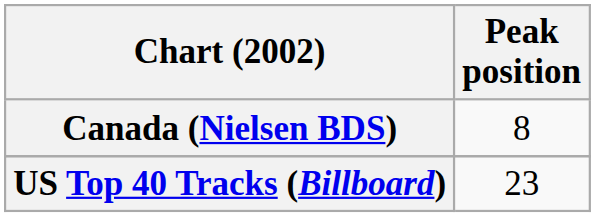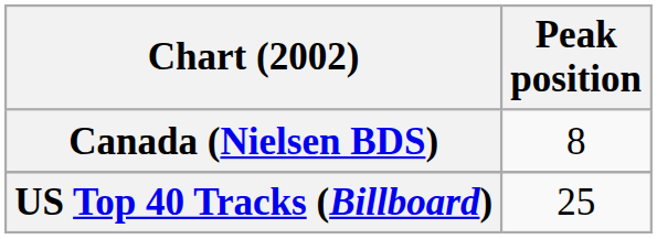US Top 40 Tracks (Billboard) | Peak position: 23 -> 25
